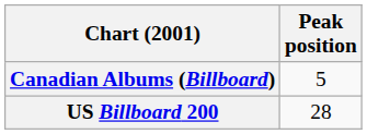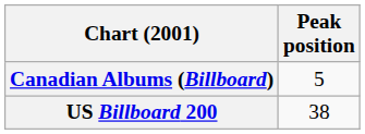US Billboard 200 | Peak position: 28 -> 38
